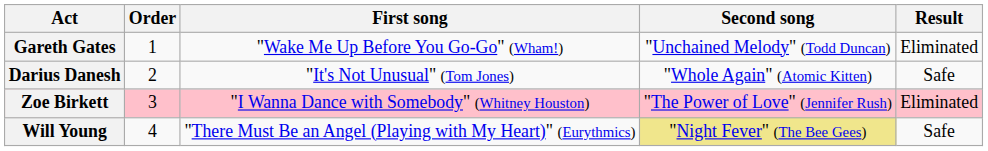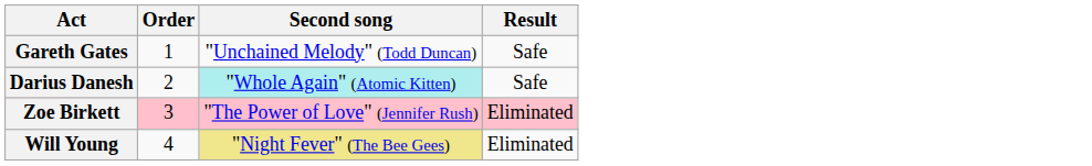- column: First song | "Wake Me Up Before You Go-Go" (Wham!) | "It's Not Unusual" (Tom Jones) | "I Wanna Dance with Somebody" (Whitney Houston) | "There Must Be an Angel (Playing with My Heart)" (Eurythmics)
Gareth Gates | Result: Eliminated -> Safe
Darius Danesh | Second song: no background -> paleturquoise background
Will Young | Result: Safe -> Eliminated
